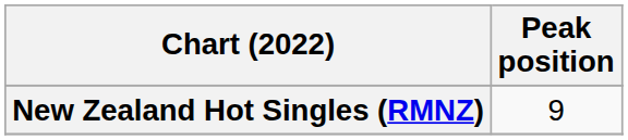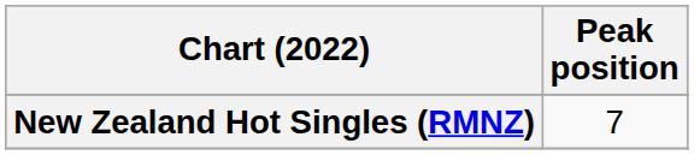New Zealand Hot Singles (RMNZ) | Peak position: 9 -> 7
